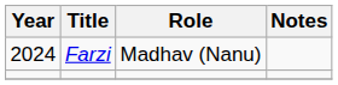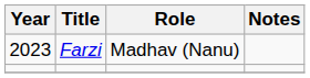Farzi | Year: 2024 -> 2023
